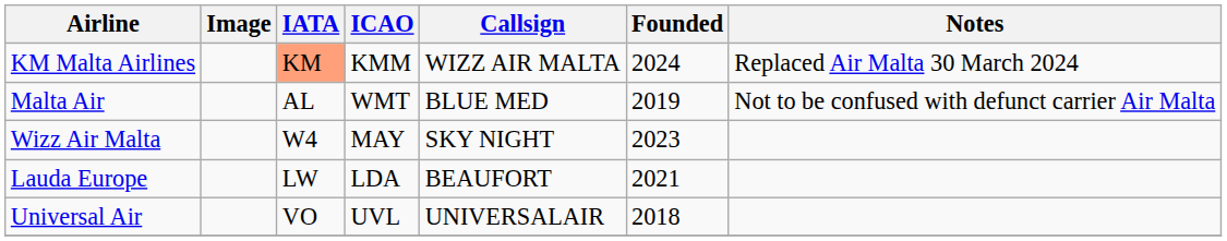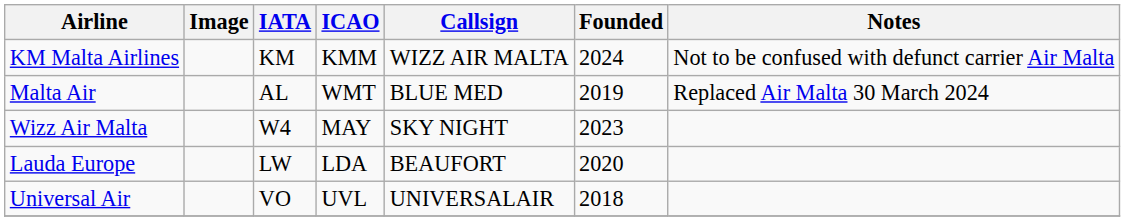KM Malta Airlines | IATA: lightsalmon background -> no background
KM Malta Airlines | Notes: Replaced Air Malta 30 March 2024 -> Not to be confused with defunct carrier Air Malta
Malta Air | Notes: Not to be confused with defunct carrier Air Malta -> Replaced Air Malta 30 March 2024
Lauda Europe | Founded: 2021 -> 2020
